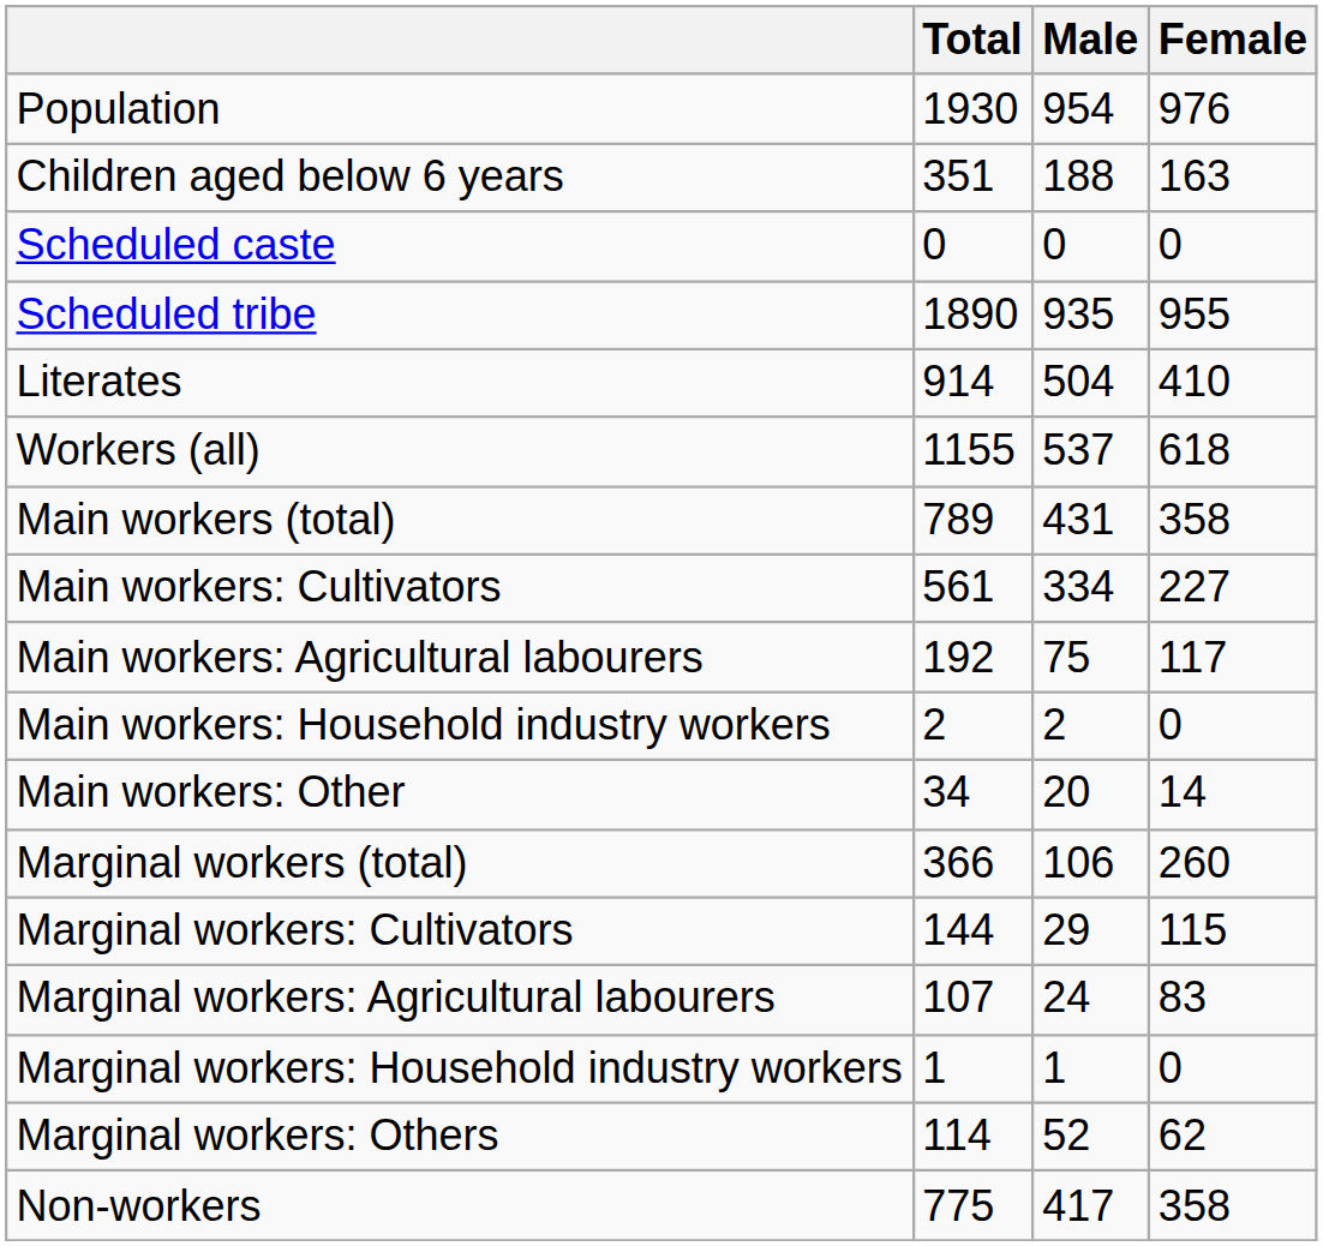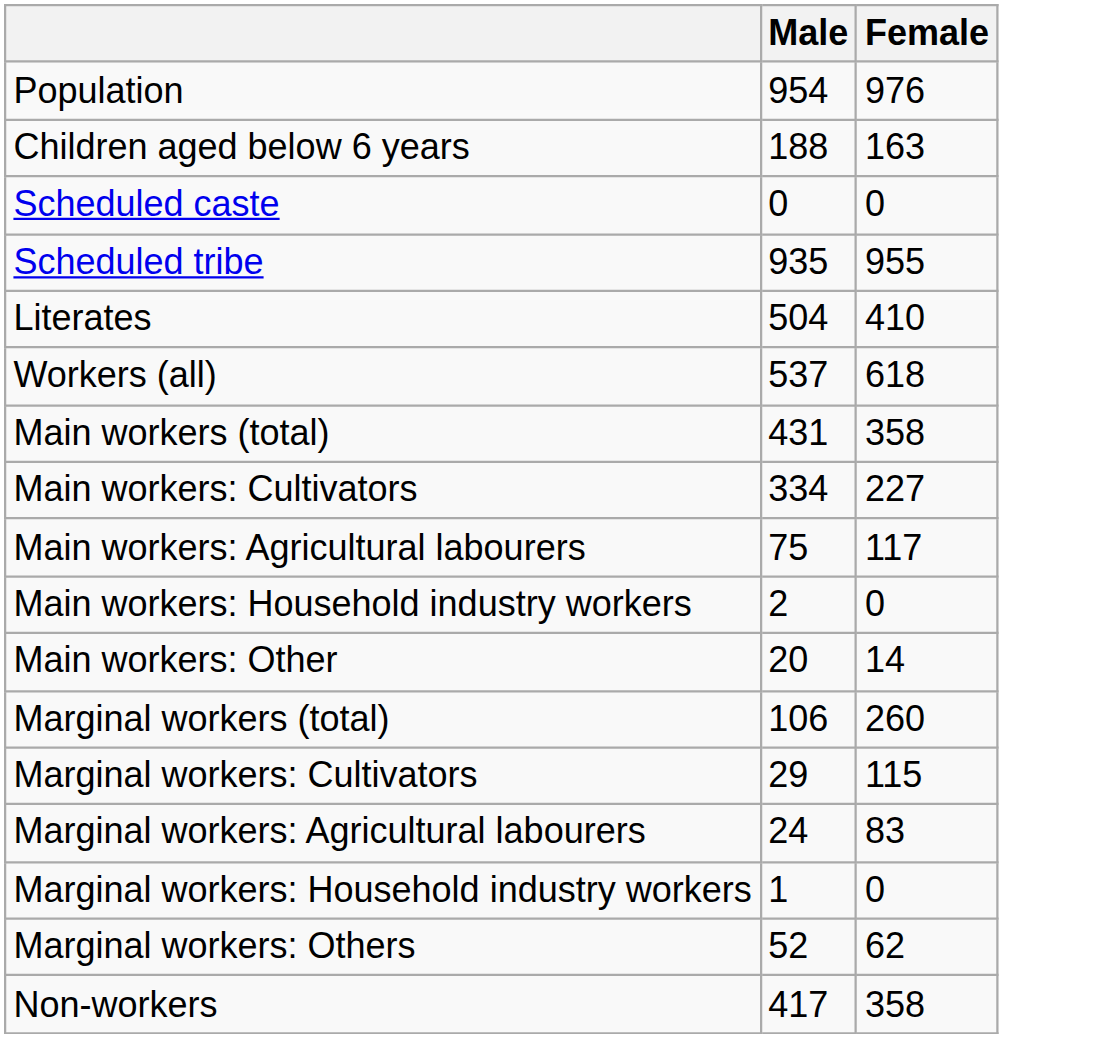- column: Total | 1930 | 351 | 0 | 1890 | 914 | 1155 | 789 | 561 | 192 | 2 | 34 | 366 | 144 | 107 | 1 | 114 | 775
